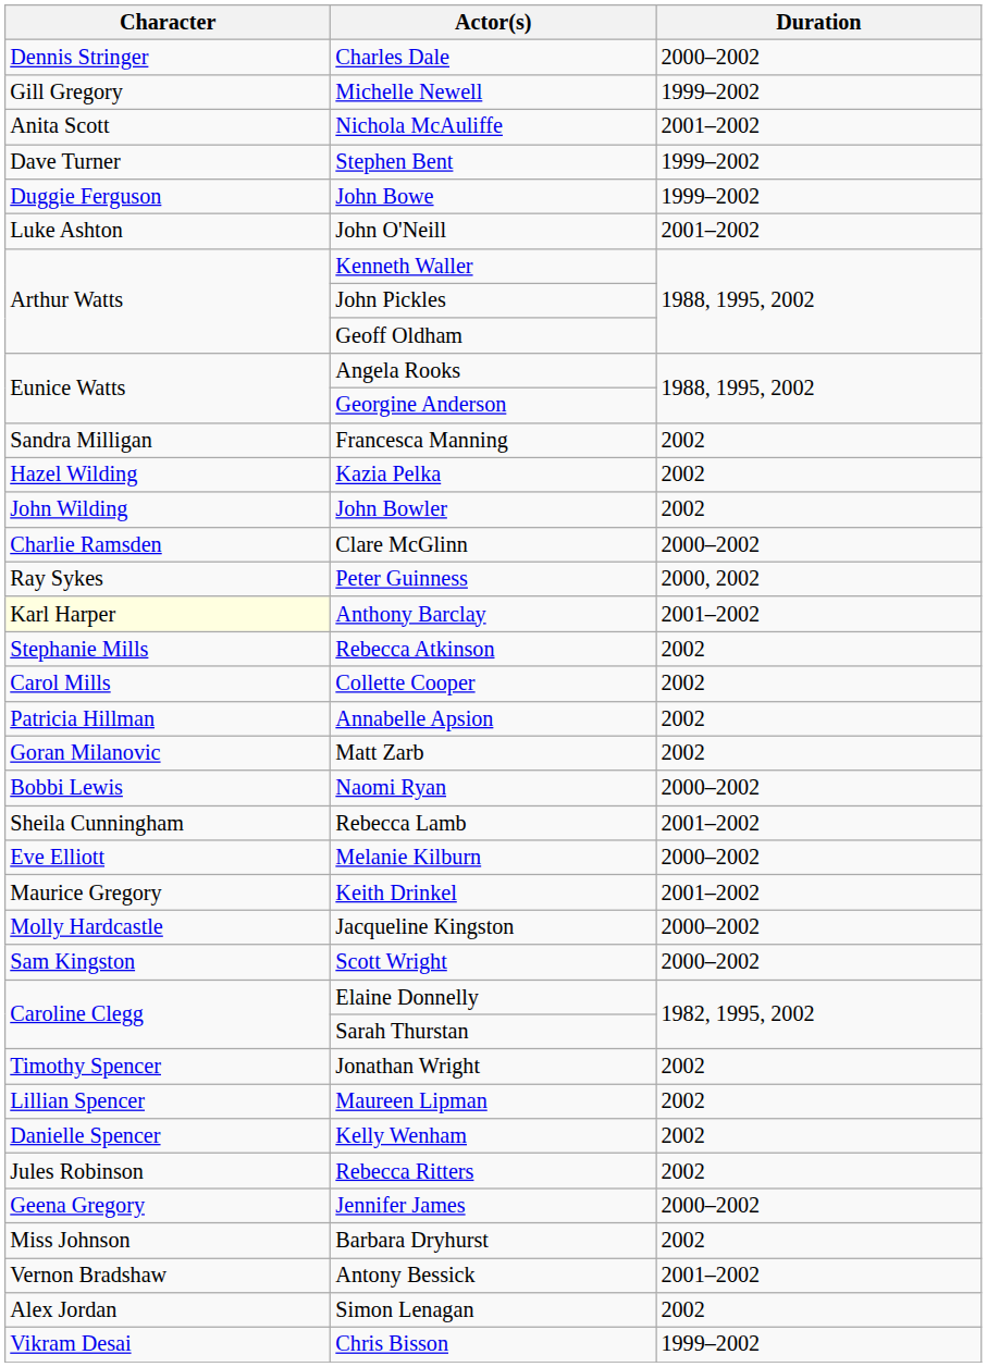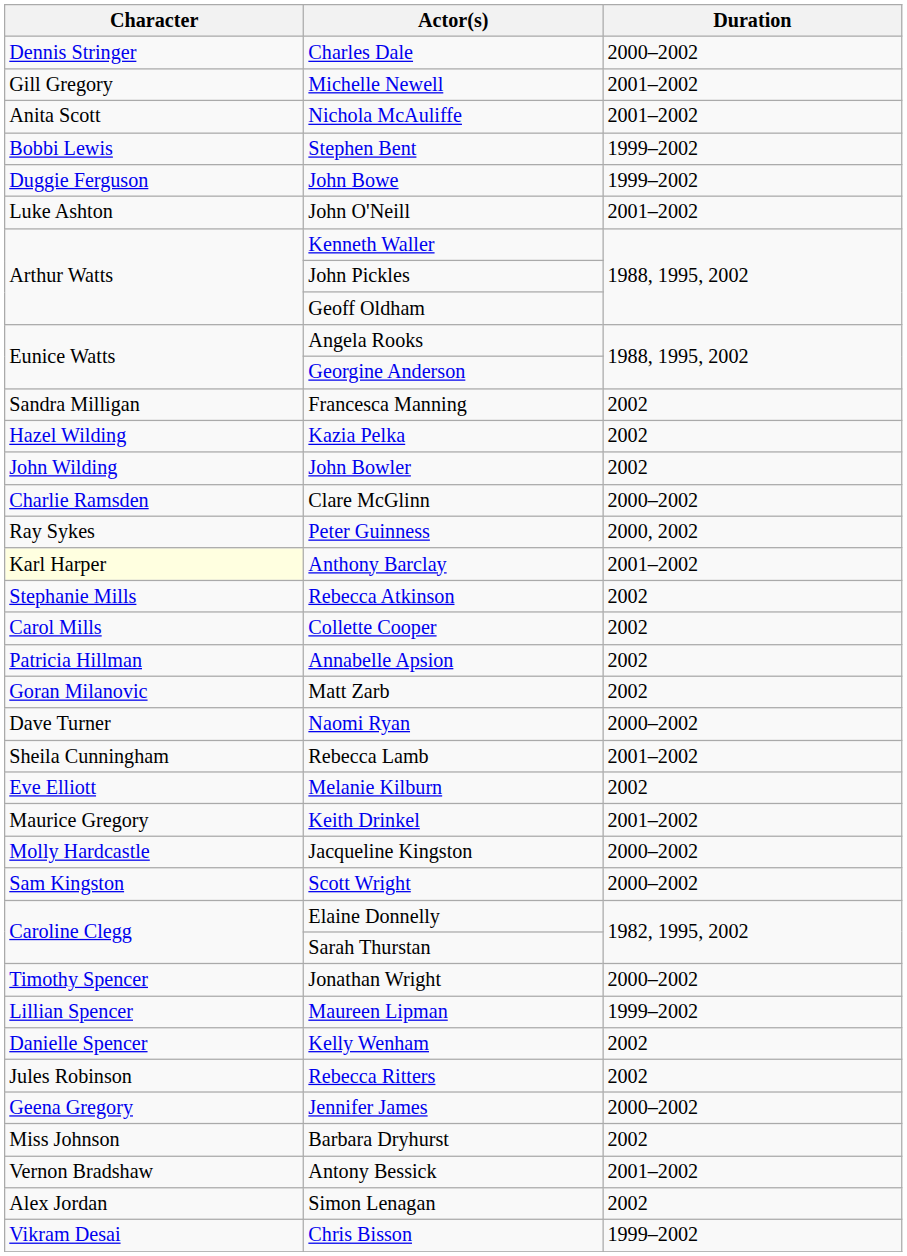Michelle Newell | Duration: 1999–2002 -> 2001–2002
Stephen Bent | Character: Dave Turner -> Bobbi Lewis
Naomi Ryan | Character: Bobbi Lewis -> Dave Turner
Melanie Kilburn | Duration: 2000–2002 -> 2002
Jonathan Wright | Duration: 2002 -> 2000–2002
Maureen Lipman | Duration: 2002 -> 1999–2002
